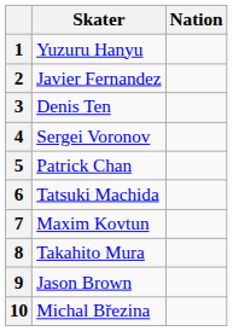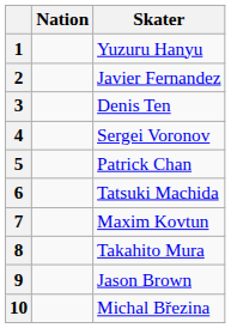columns swapped: Skater <-> Nation
